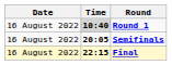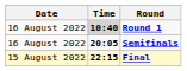Final | Date: 16 August 2022 -> 15 August 2022
